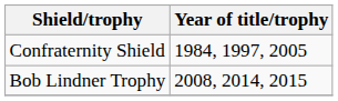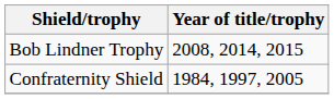rows swapped: Confraternity Shield <-> Bob Lindner Trophy
